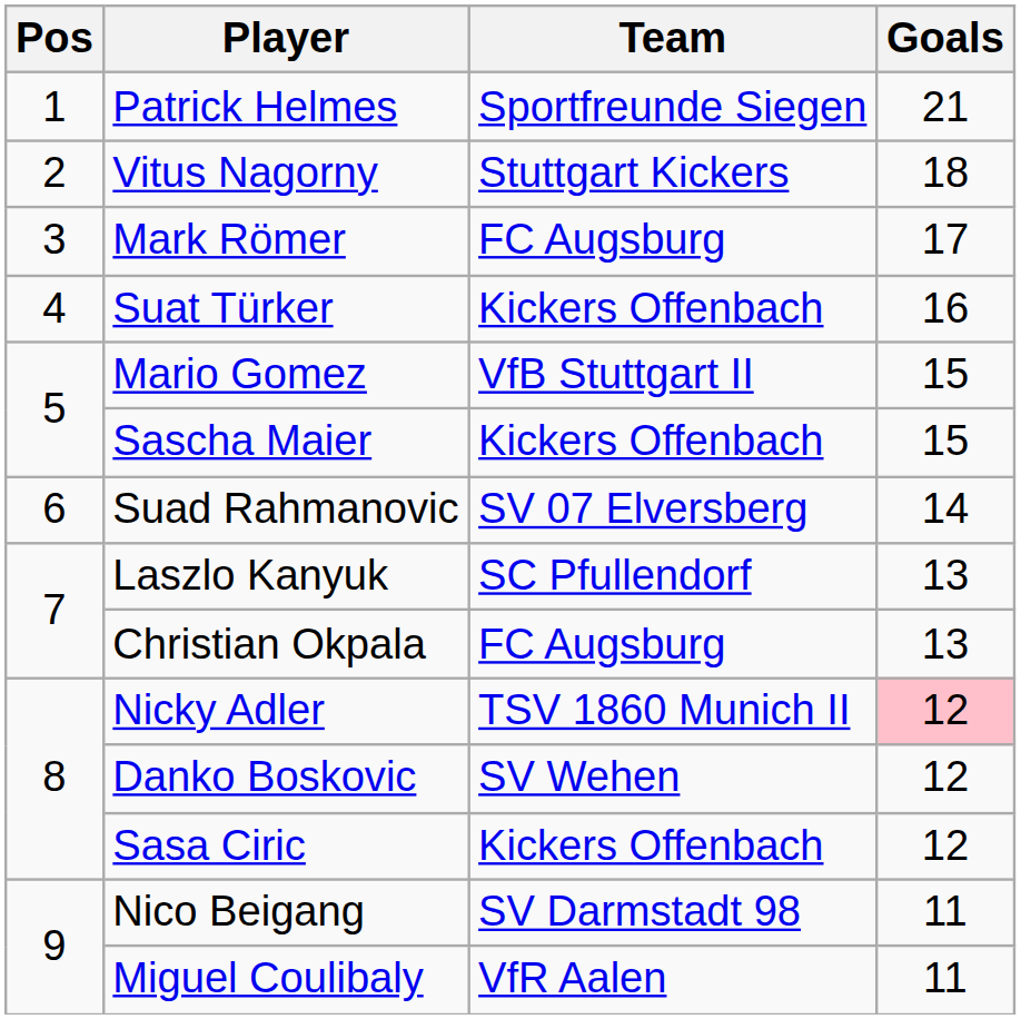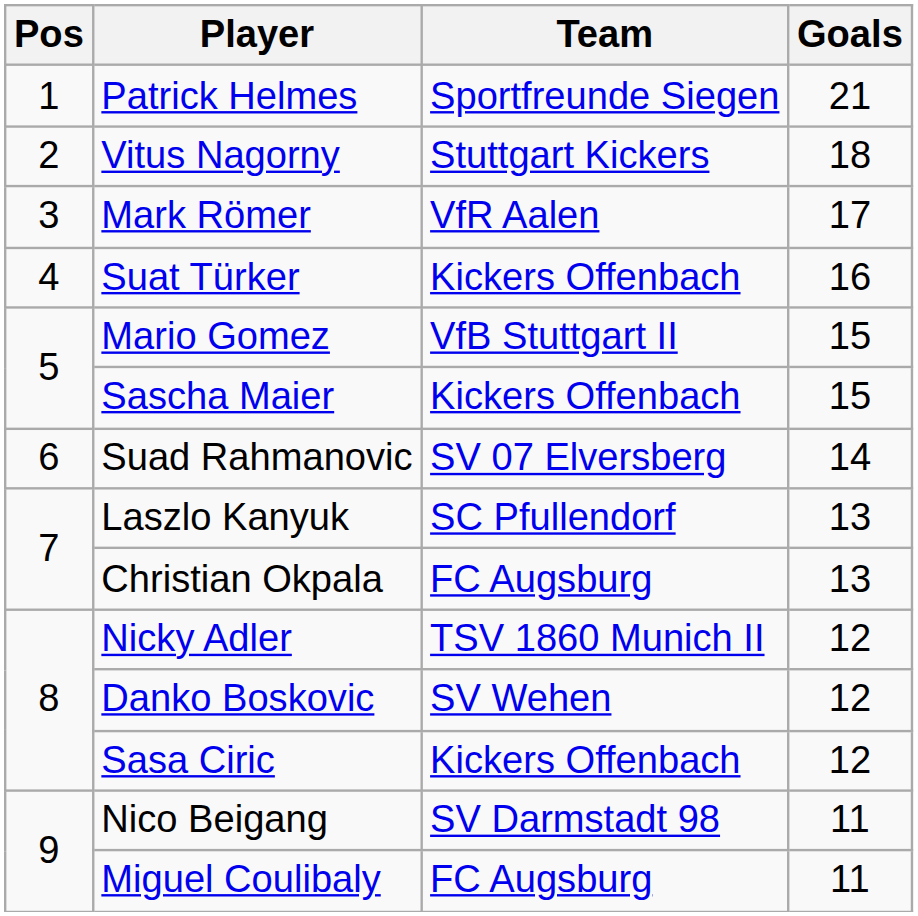Mark Römer | Team: FC Augsburg -> VfR Aalen
Nicky Adler | Goals: pink background -> no background
Miguel Coulibaly | Team: VfR Aalen -> FC Augsburg
